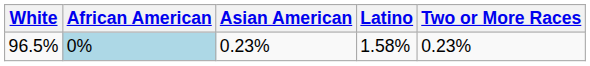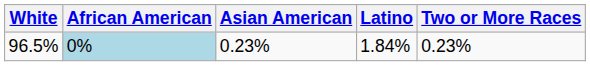96.5% | Latino: 1.58% -> 1.84%
